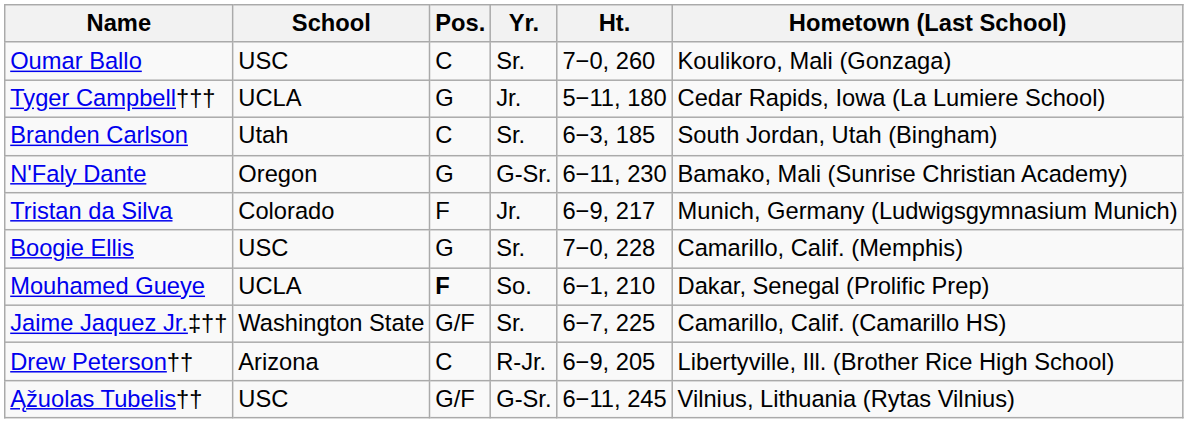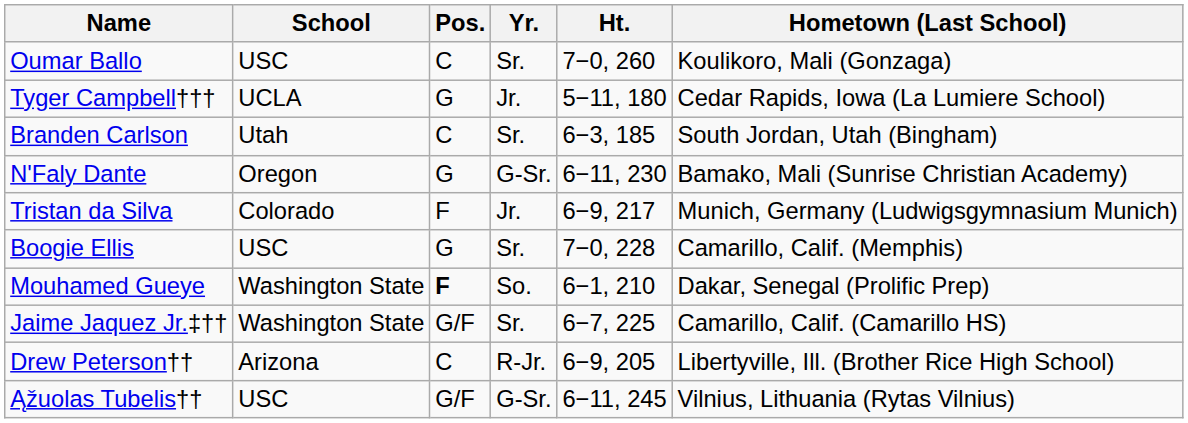Mouhamed Gueye | School: UCLA -> Washington State
